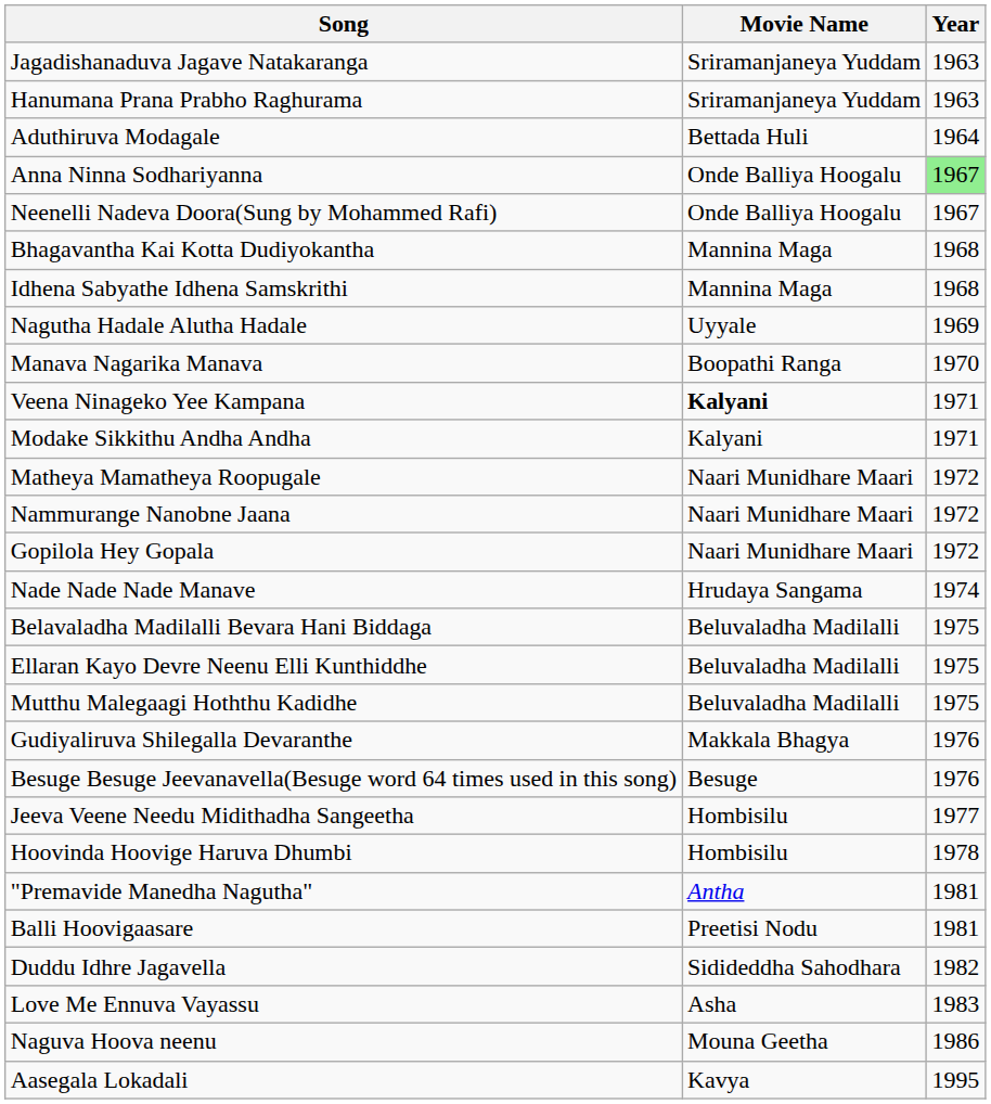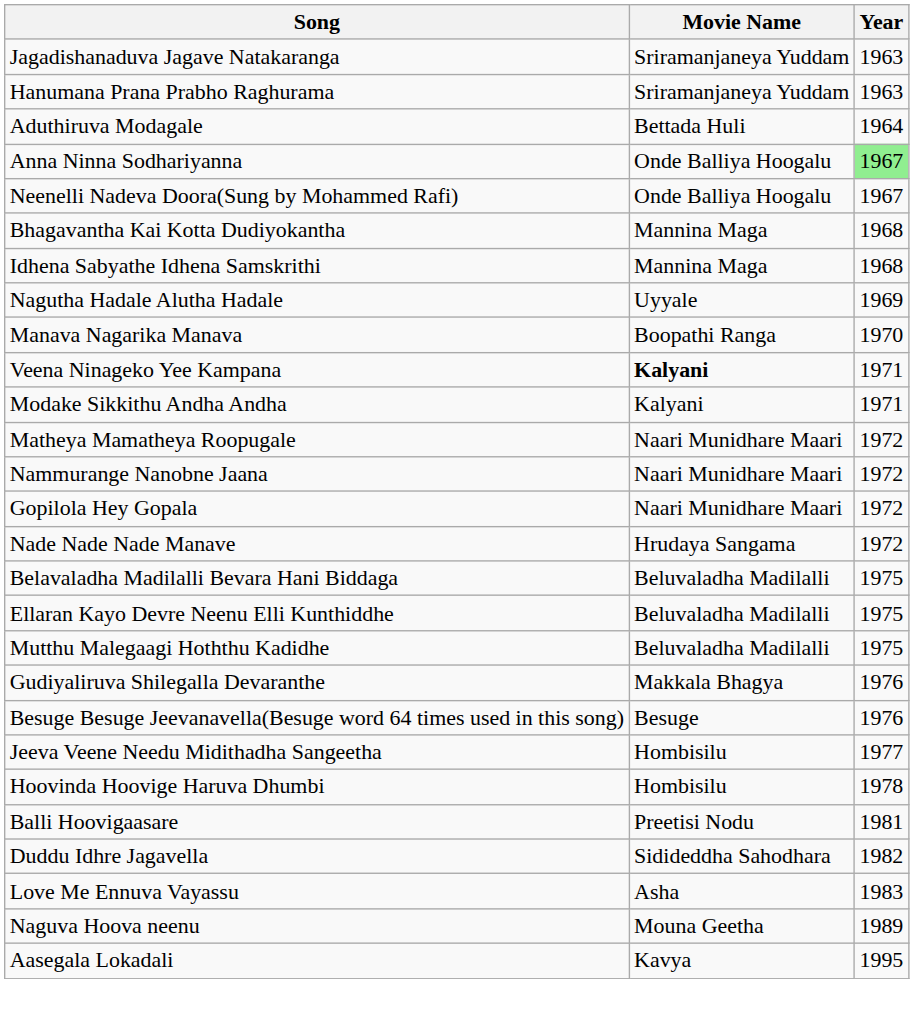Nade Nade Nade Manave | Year: 1974 -> 1972
- row: "Premavide Manedha Nagutha" | Antha | 1981
Naguva Hoova neenu | Year: 1986 -> 1989
